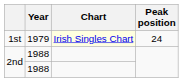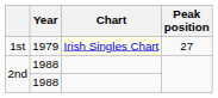1st | Peak position: 24 -> 27
